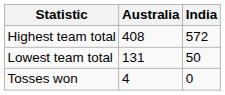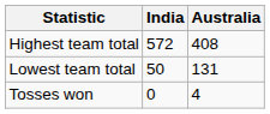columns swapped: India <-> Australia
